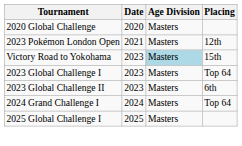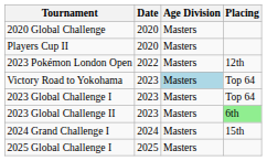+ row: Players Cup II | 2020 | Masters
2023 Pokémon London Open | Date: 2021 -> 2022
Victory Road to Yokohama | Placing: 15th -> Top 64
2023 Global Challenge II | Placing: no background -> lightgreen background
2024 Grand Challenge I | Placing: Top 64 -> 15th
